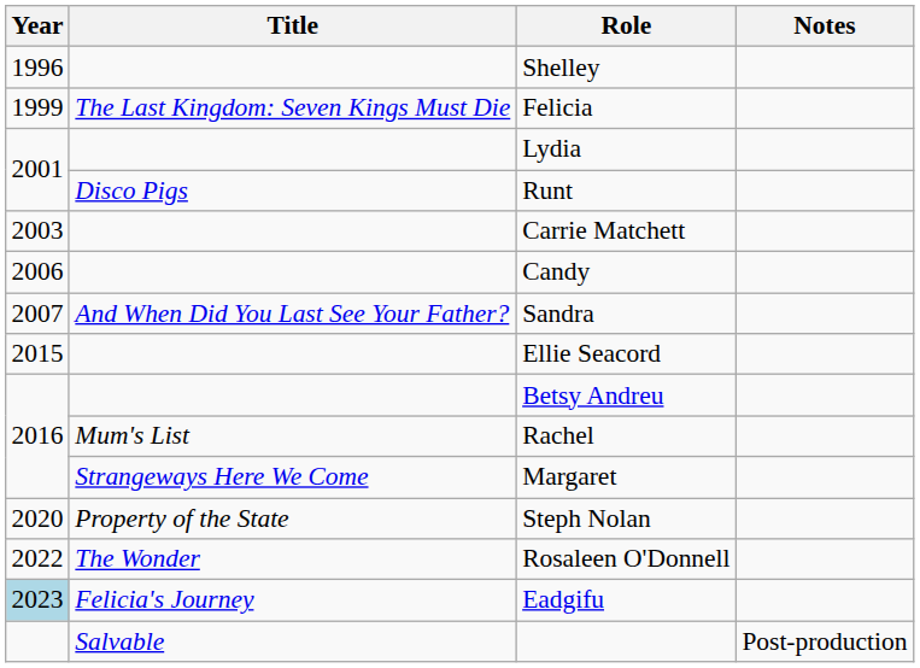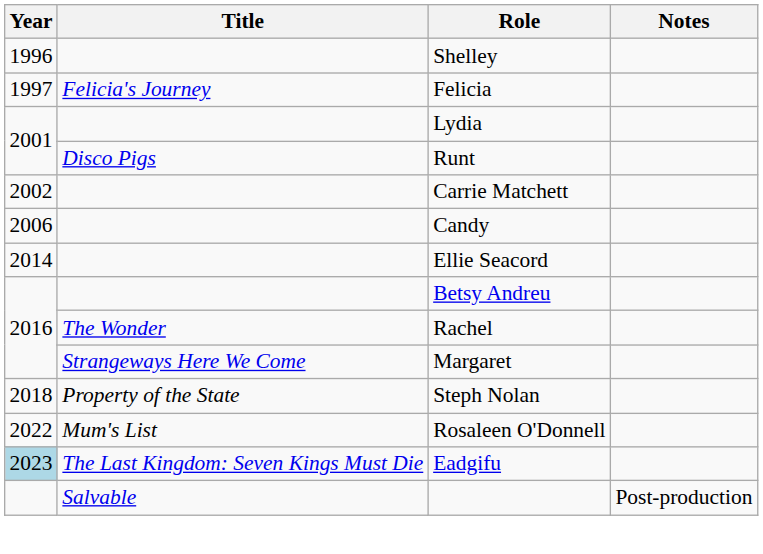Felicia | Year: 1999 -> 1997
Felicia | Title: The Last Kingdom: Seven Kings Must Die -> Felicia's Journey
Carrie Matchett | Year: 2003 -> 2002
- row: 2007 | And When Did You Last See Your Father? | Sandra
Ellie Seacord | Year: 2015 -> 2014
Rachel | Title: Mum's List -> The Wonder
Steph Nolan | Year: 2020 -> 2018
Rosaleen O'Donnell | Title: The Wonder -> Mum's List
Eadgifu | Title: Felicia's Journey -> The Last Kingdom: Seven Kings Must Die
